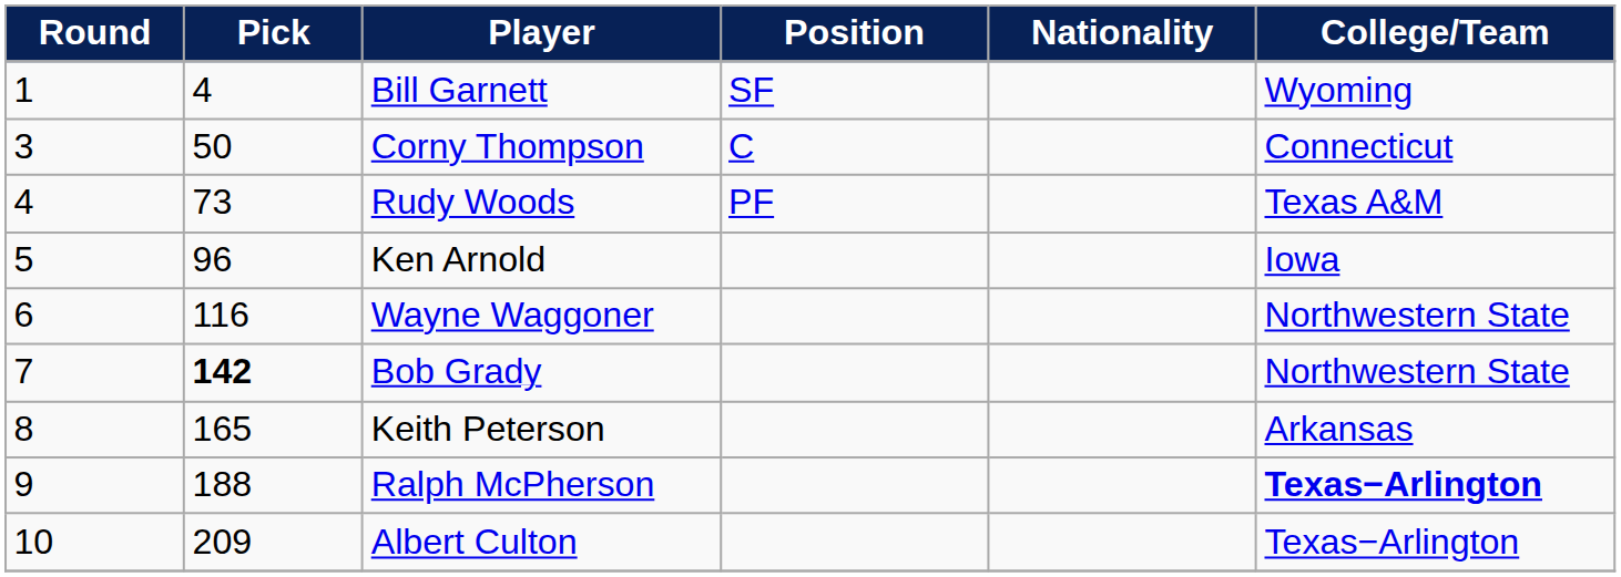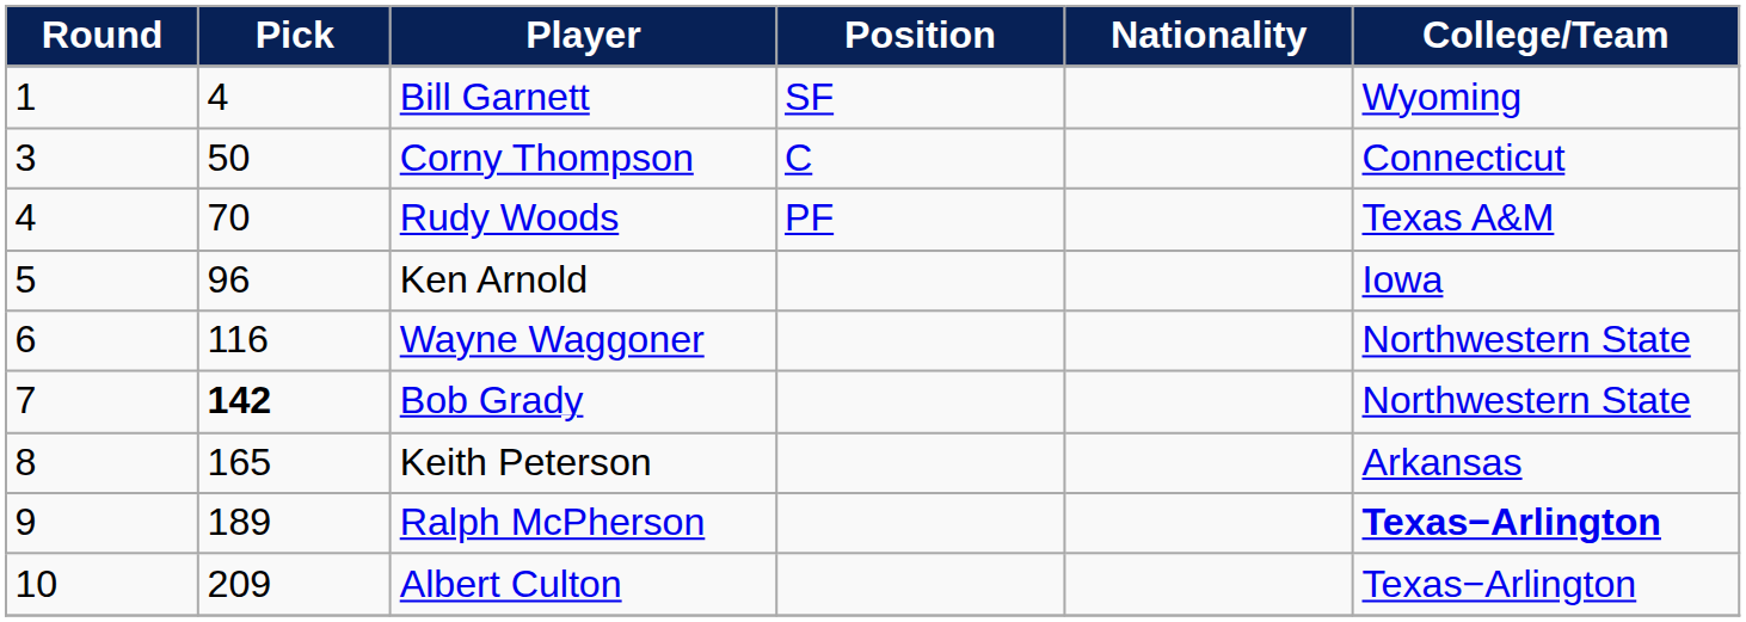Rudy Woods | Pick: 73 -> 70
Ralph McPherson | Pick: 188 -> 189
